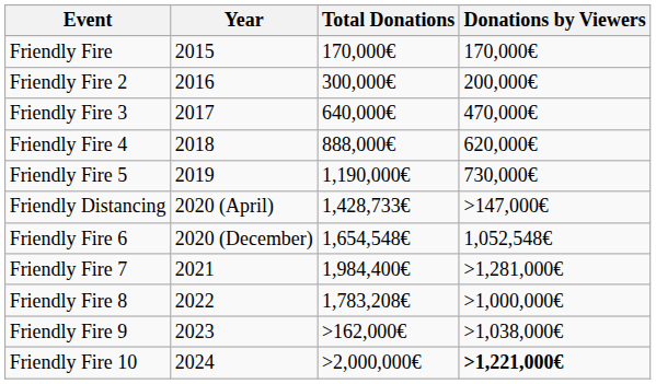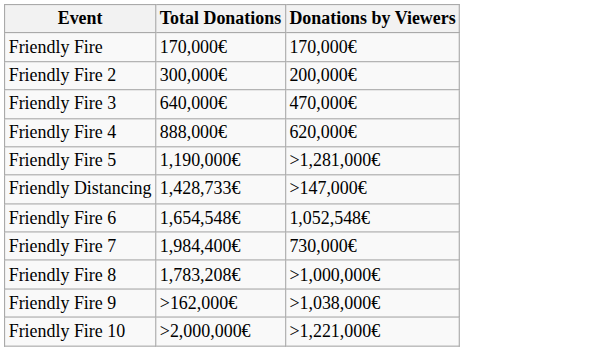- column: Year | 2015 | 2016 | 2017 | 2018 | 2019 | 2020 (April) | 2020 (December) | 2021 | 2022 | 2023 | 2024
Friendly Fire 5 | Donations by Viewers: 730,000€ -> >1,281,000€
Friendly Fire 7 | Donations by Viewers: >1,281,000€ -> 730,000€
Friendly Fire 10 | Donations by Viewers: bold -> normal
